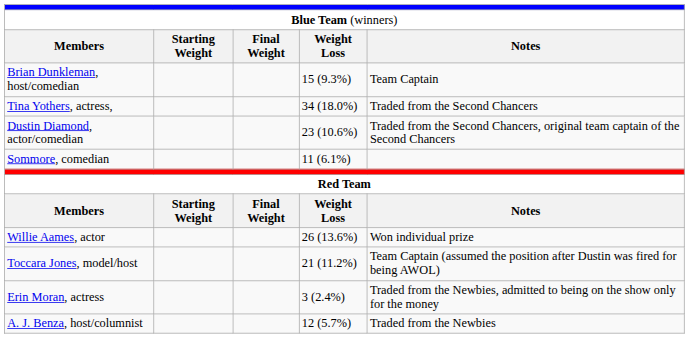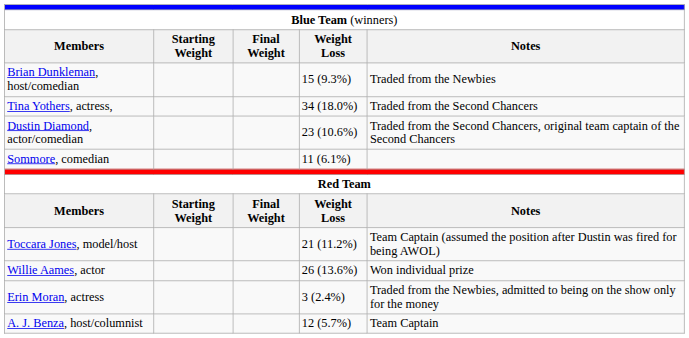Brian Dunkleman, host/comedian | column 5: Team Captain -> Traded from the Newbies
rows swapped: Toccara Jones, model/host <-> Willie Aames, actor
A. J. Benza, host/columnist | column 5: Traded from the Newbies -> Team Captain
